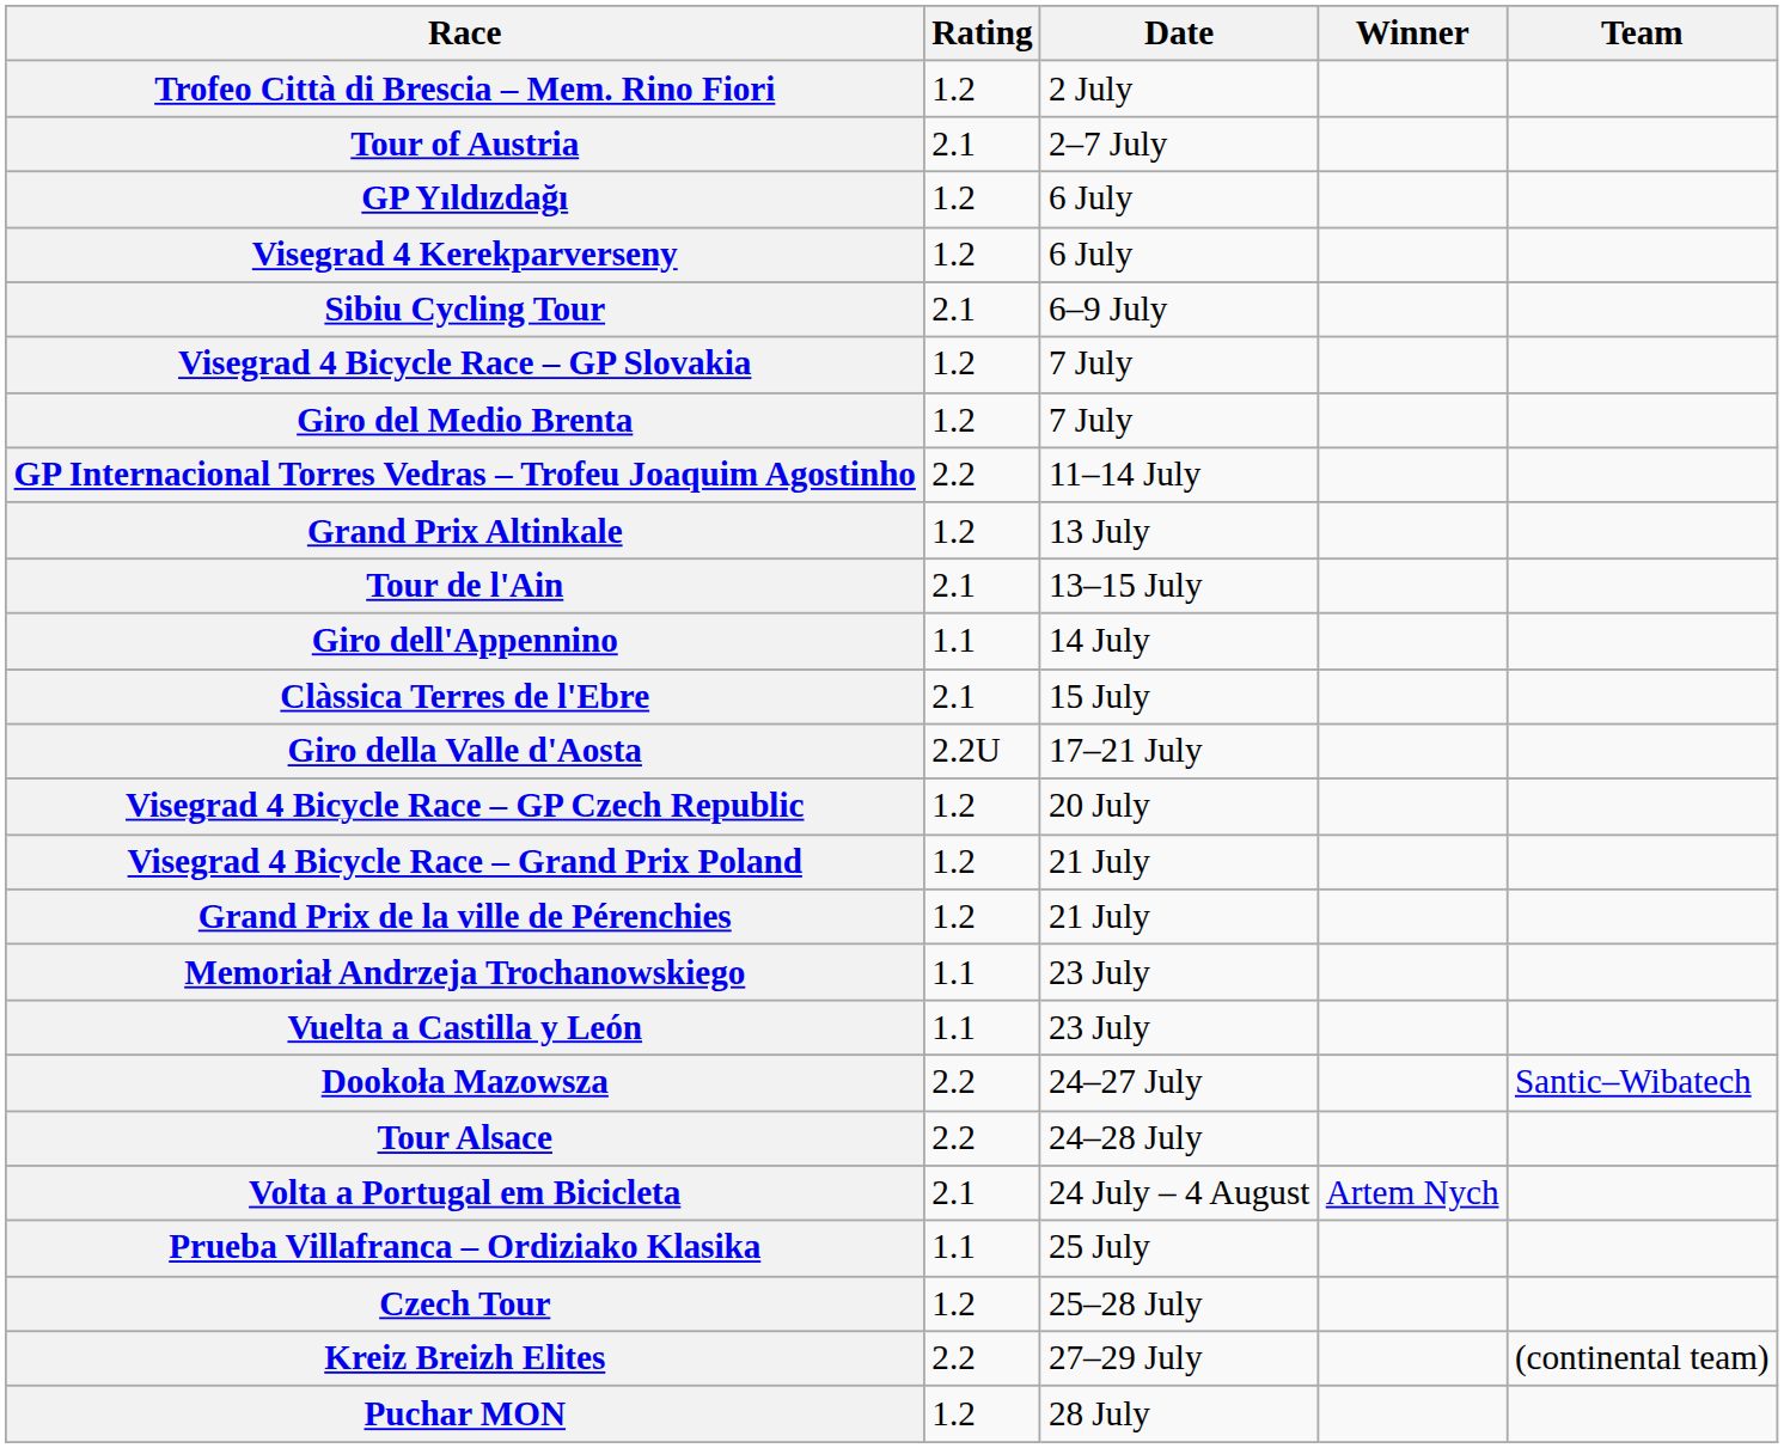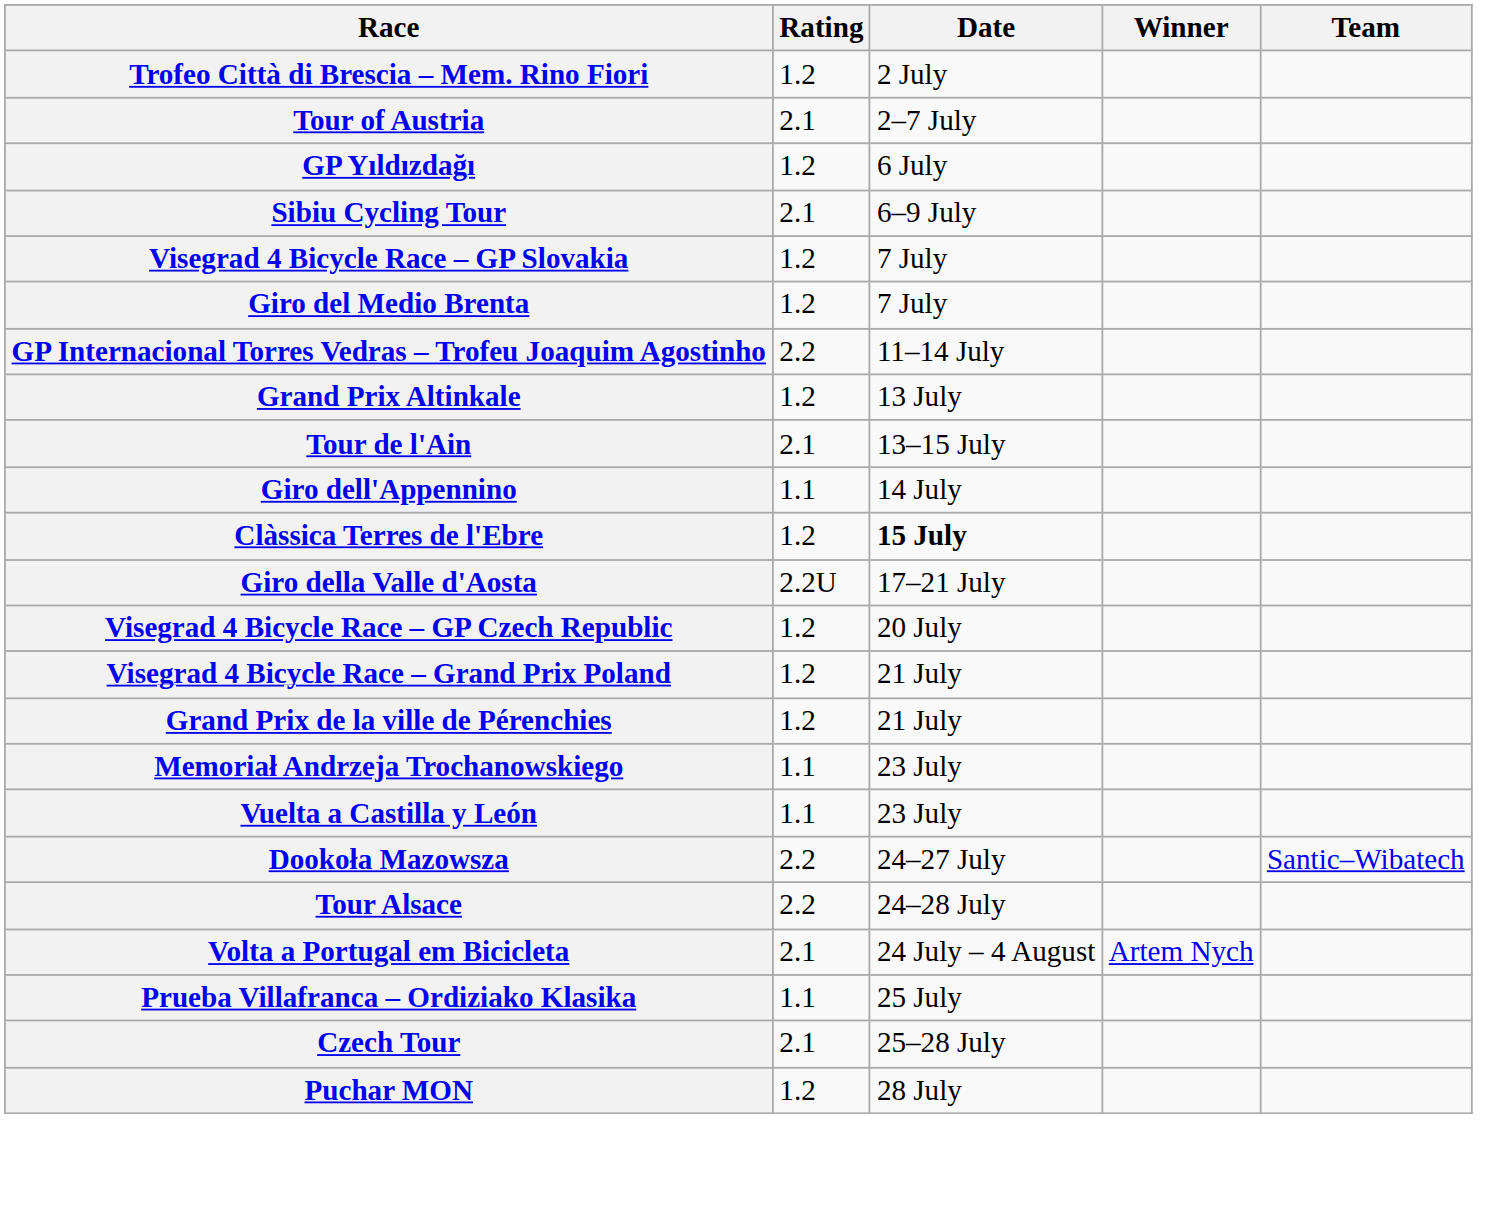- row: Visegrad 4 Kerekparverseny | 1.2 | 6 July
Clàssica Terres de l'Ebre | Rating: 2.1 -> 1.2
Clàssica Terres de l'Ebre | Date: normal -> bold
Czech Tour | Rating: 1.2 -> 2.1
- row: Kreiz Breizh Elites | 2.2 | 27–29 July | (continental team)
